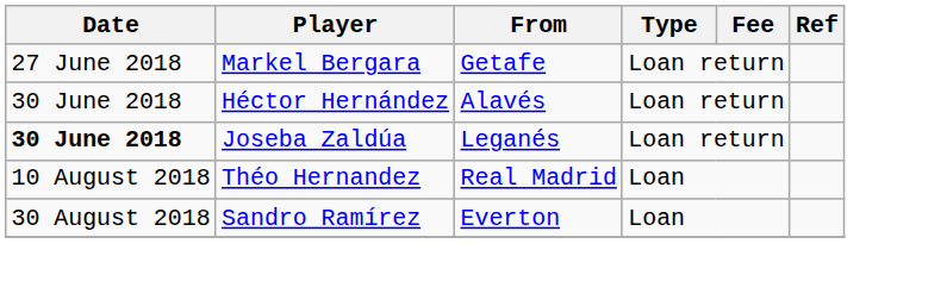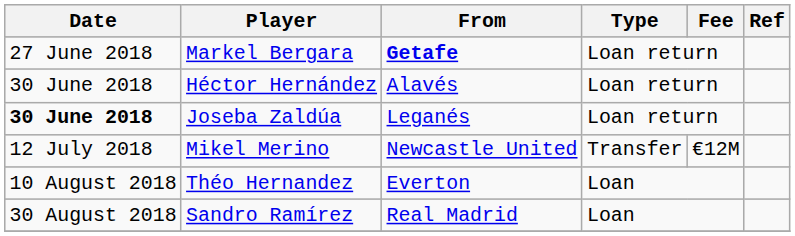Markel Bergara | From: normal -> bold
+ row: 12 July 2018 | Mikel Merino | Newcastle United | Transfer | €12M
Théo Hernandez | From: Real Madrid -> Everton
Sandro Ramírez | From: Everton -> Real Madrid
